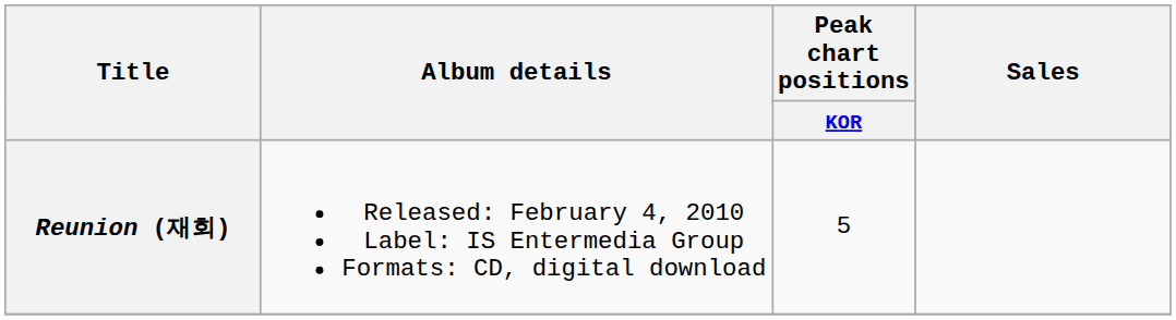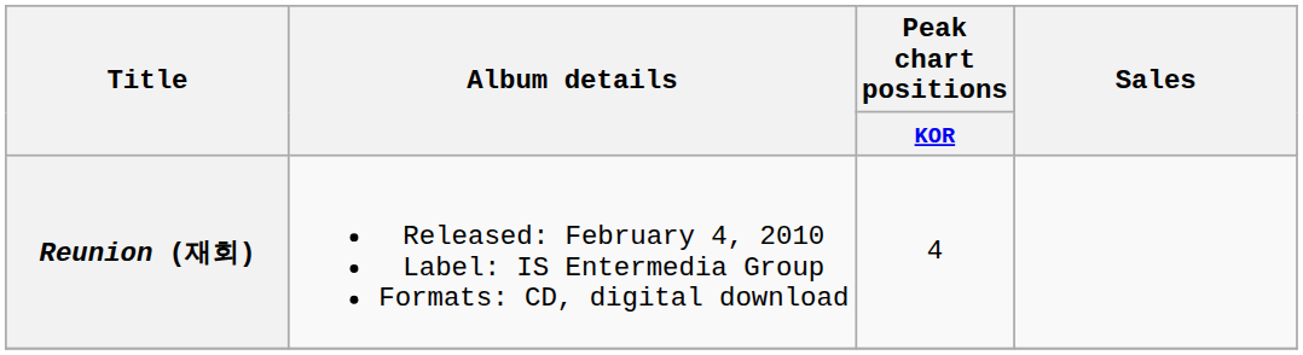Reunion (재회) | Peak chart positions / KOR: 5 -> 4
